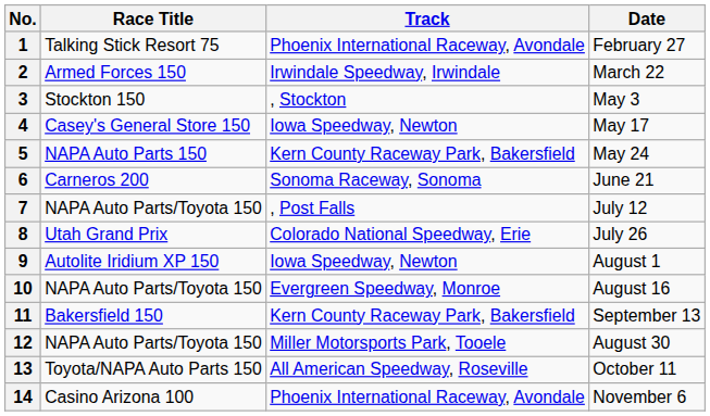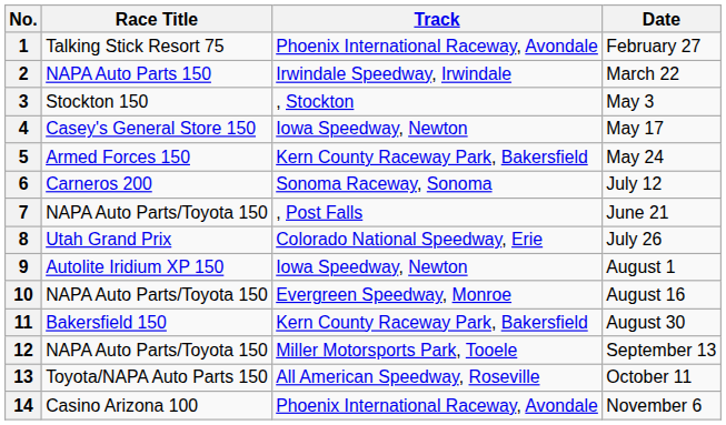2 | Race Title: Armed Forces 150 -> NAPA Auto Parts 150
5 | Race Title: NAPA Auto Parts 150 -> Armed Forces 150
6 | Date: June 21 -> July 12
7 | Date: July 12 -> June 21
11 | Date: September 13 -> August 30
12 | Date: August 30 -> September 13
